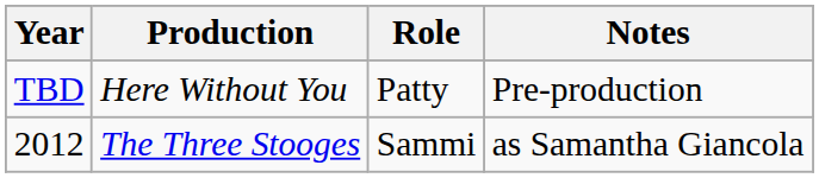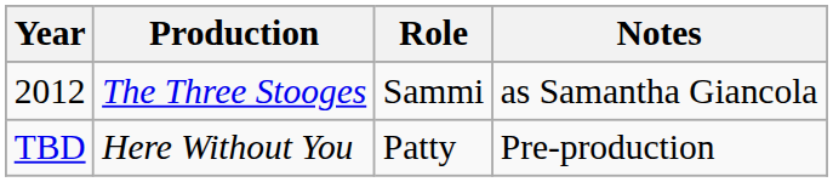rows swapped: 2012 <-> TBD
